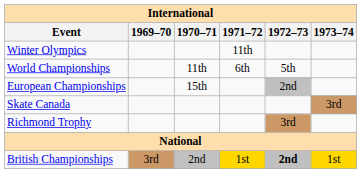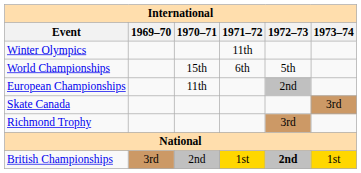World Championships | 1970–71: 11th -> 15th
European Championships | 1970–71: 15th -> 11th
